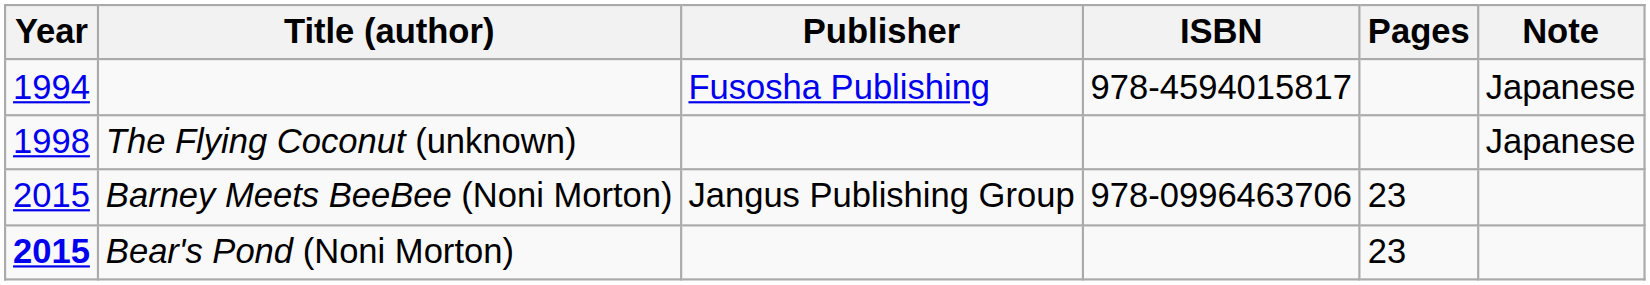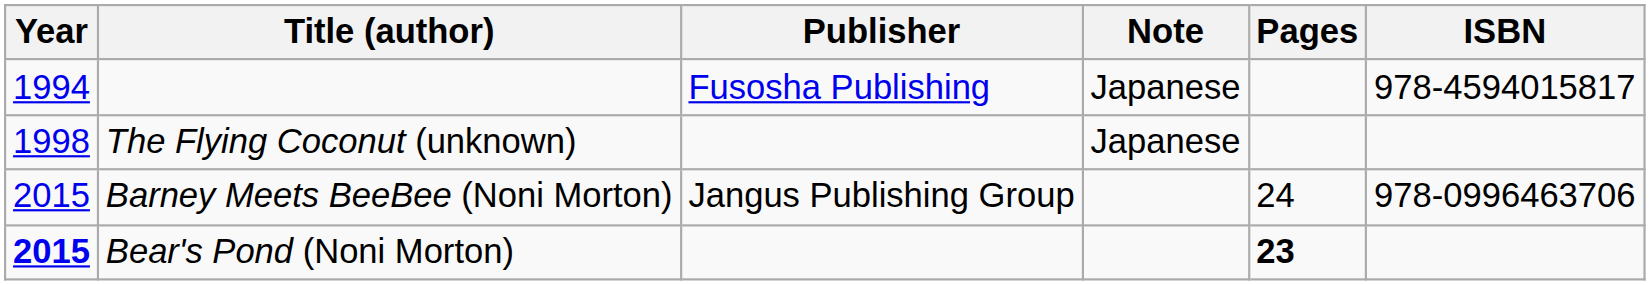columns swapped: ISBN <-> Note
Barney Meets BeeBee (Noni Morton) | Pages: 23 -> 24
Bear's Pond (Noni Morton) | Pages: normal -> bold
